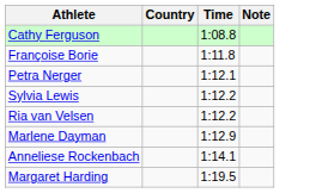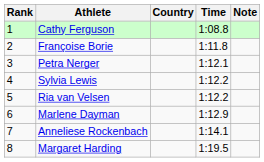+ column: Rank | 1 | 2 | 3 | 4 | 5 | 6 | 7 | 8
